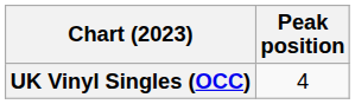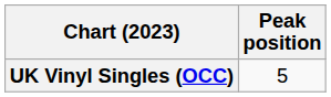UK Vinyl Singles (OCC) | Peak position: 4 -> 5
